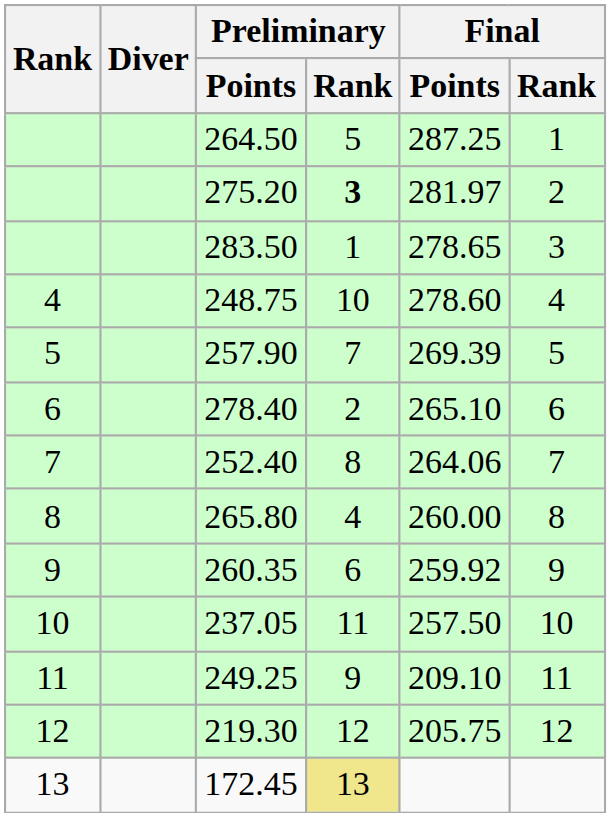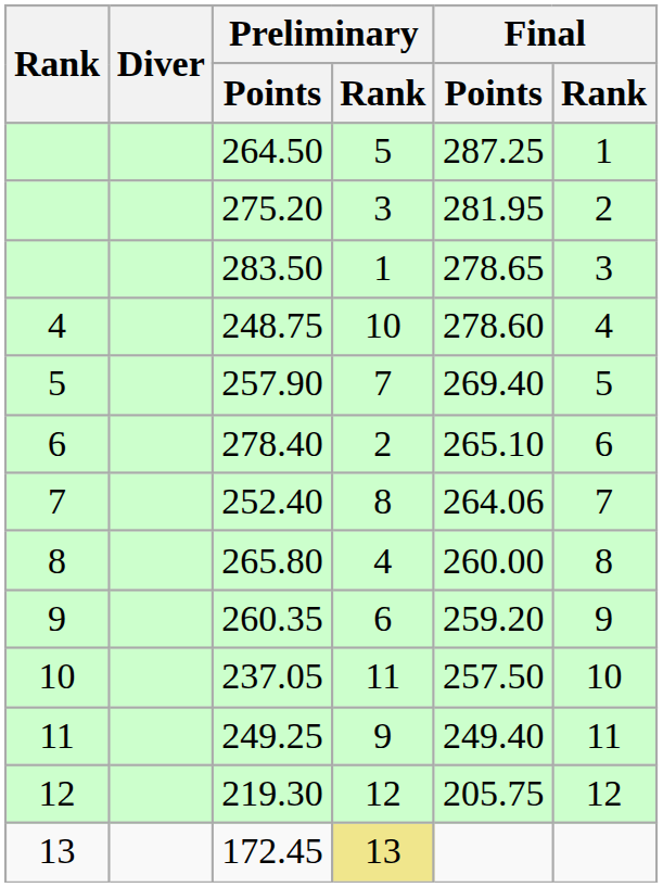275.20 | Preliminary / Rank: bold -> normal
275.20 | Final / Points: 281.97 -> 281.95
257.90 | Final / Points: 269.39 -> 269.40
260.35 | Final / Points: 259.92 -> 259.20
249.25 | Final / Points: 209.10 -> 249.40
